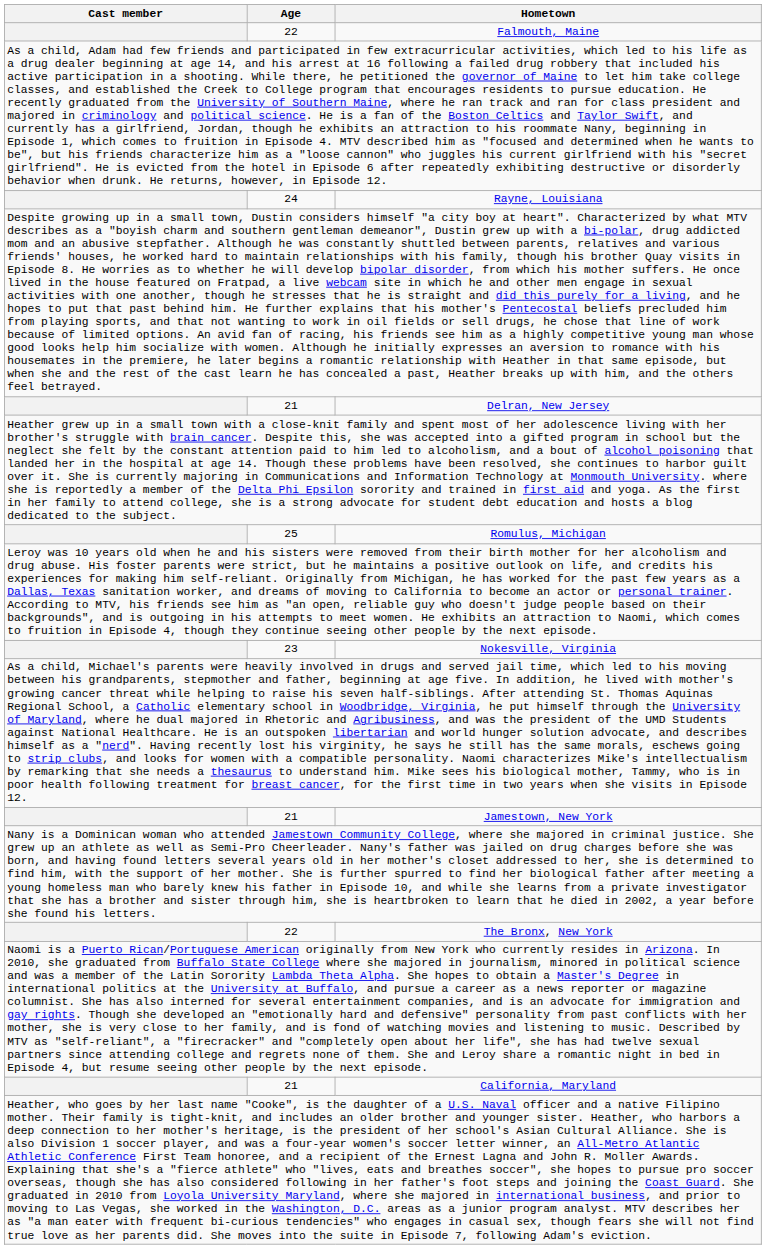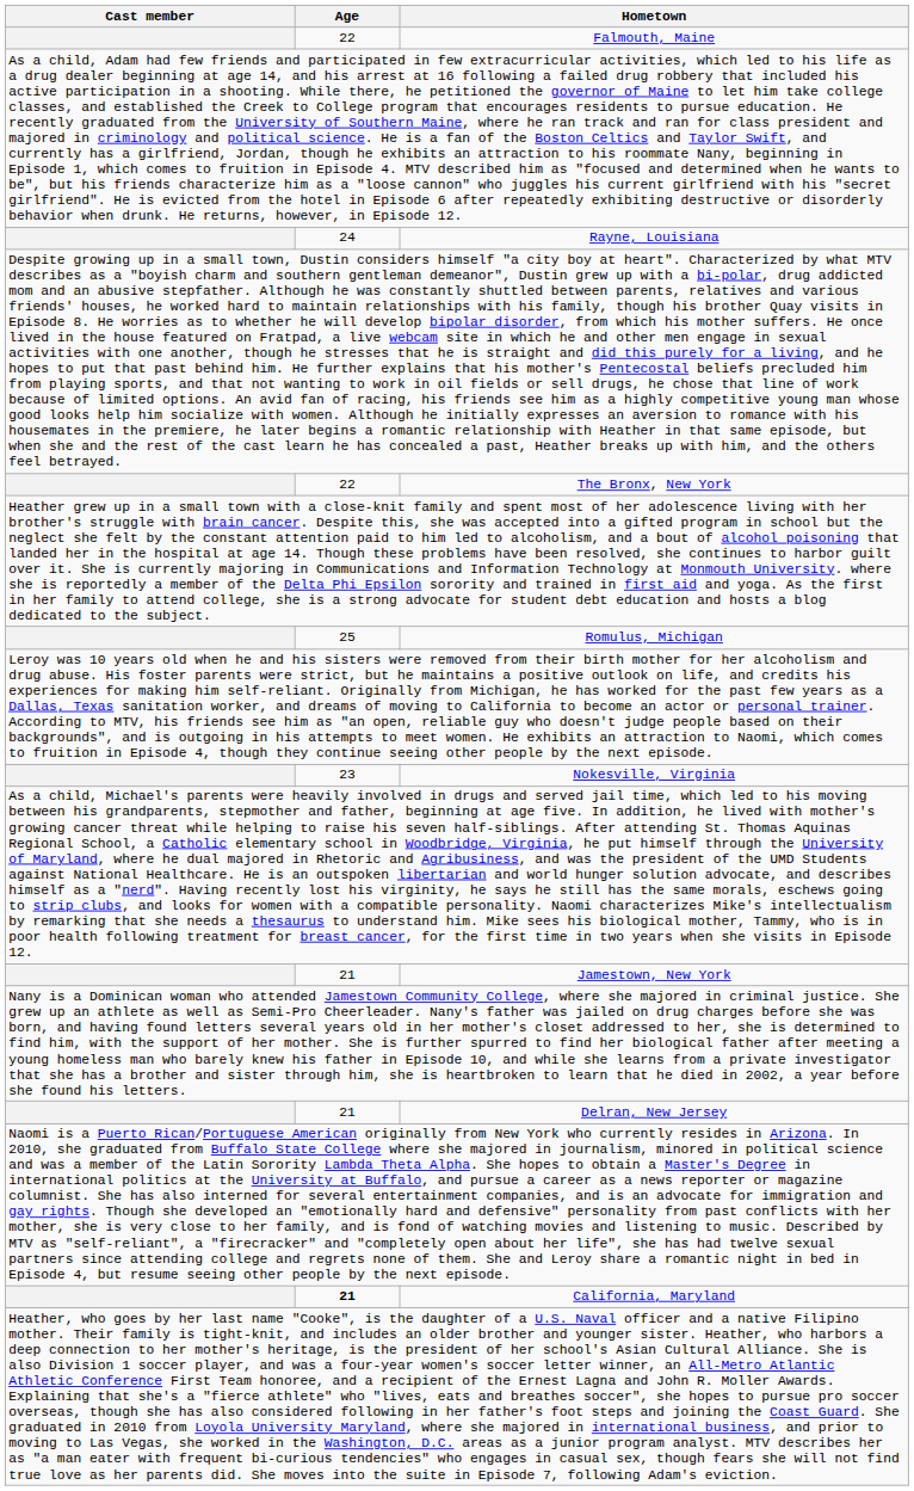rows swapped: Delran, New Jersey <-> The Bronx, New York
California, Maryland | Age: normal -> bold
